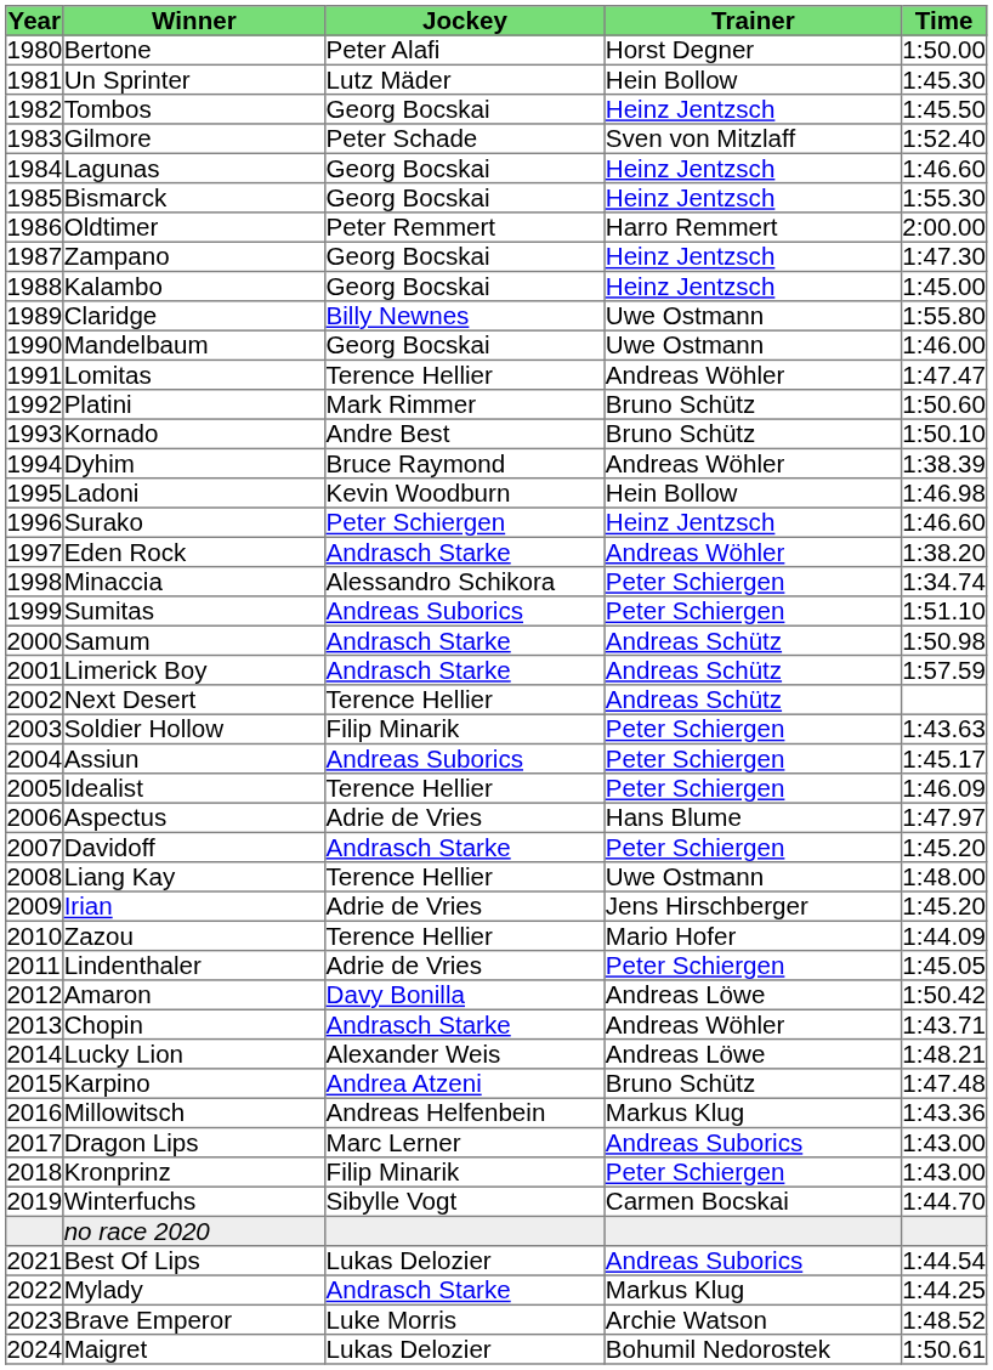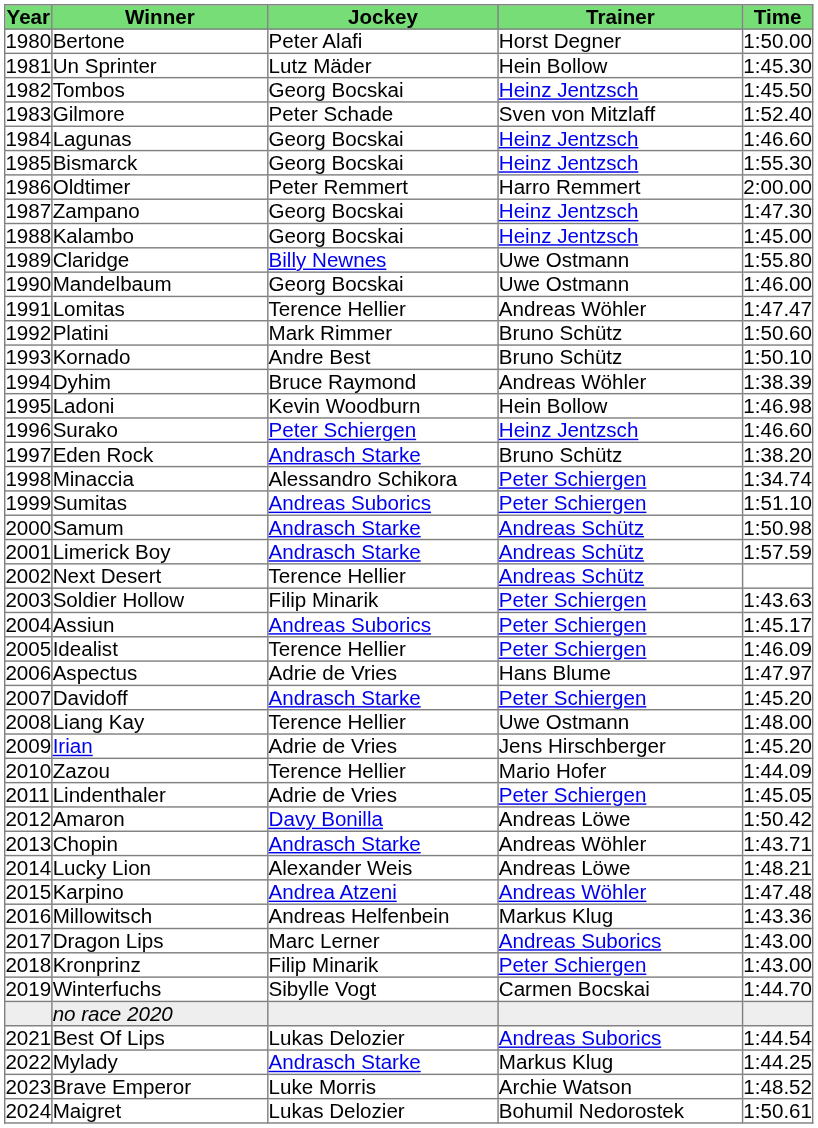Eden Rock | Trainer: Andreas Wöhler -> Bruno Schütz
Karpino | Trainer: Bruno Schütz -> Andreas Wöhler
